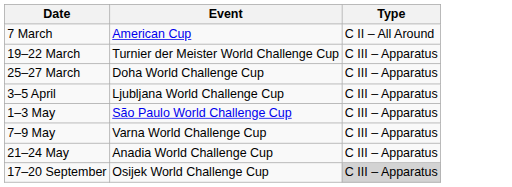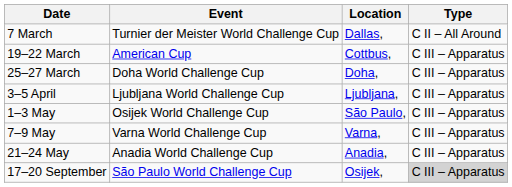+ column: Location | Dallas, | Cottbus, | Doha, | Ljubljana, | São Paulo, | Varna, | Anadia, | Osijek,
7 March | Event: American Cup -> Turnier der Meister World Challenge Cup
19–22 March | Event: Turnier der Meister World Challenge Cup -> American Cup
1–3 May | Event: São Paulo World Challenge Cup -> Osijek World Challenge Cup
17–20 September | Event: Osijek World Challenge Cup -> São Paulo World Challenge Cup
